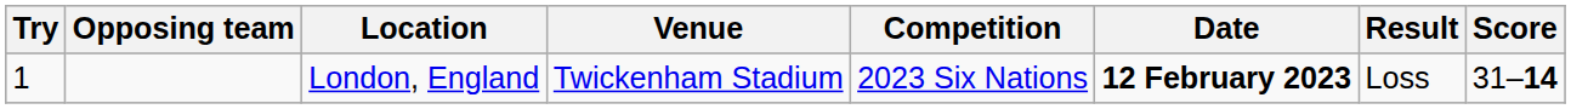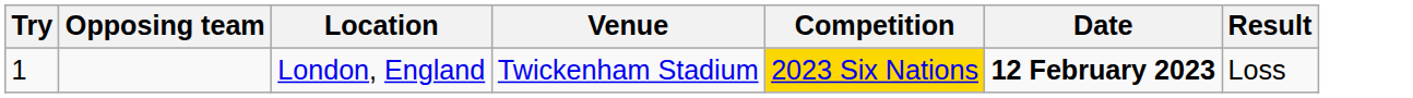- column: Score | 31–14
London, England | Competition: no background -> gold background
